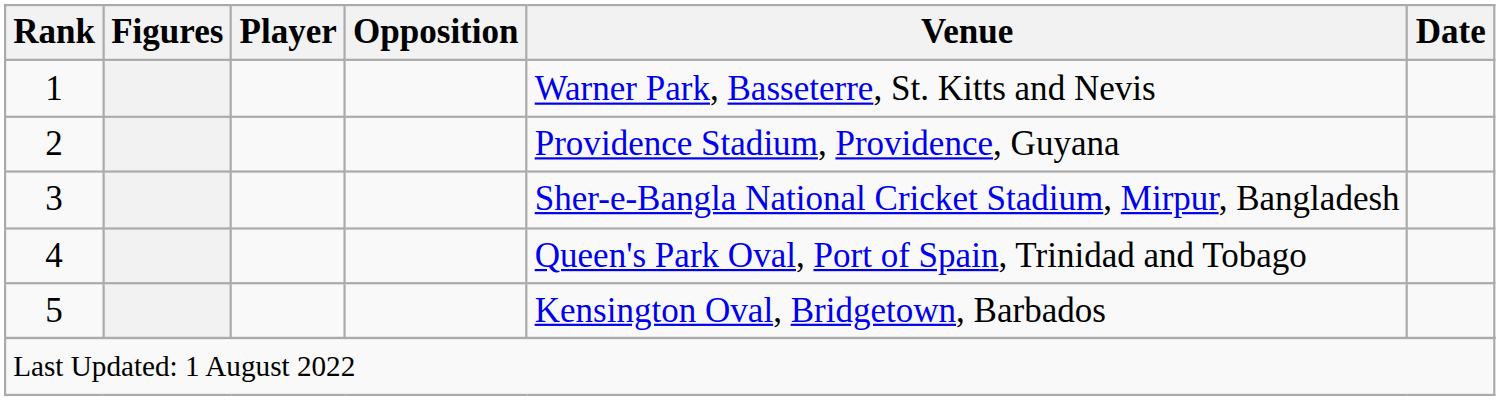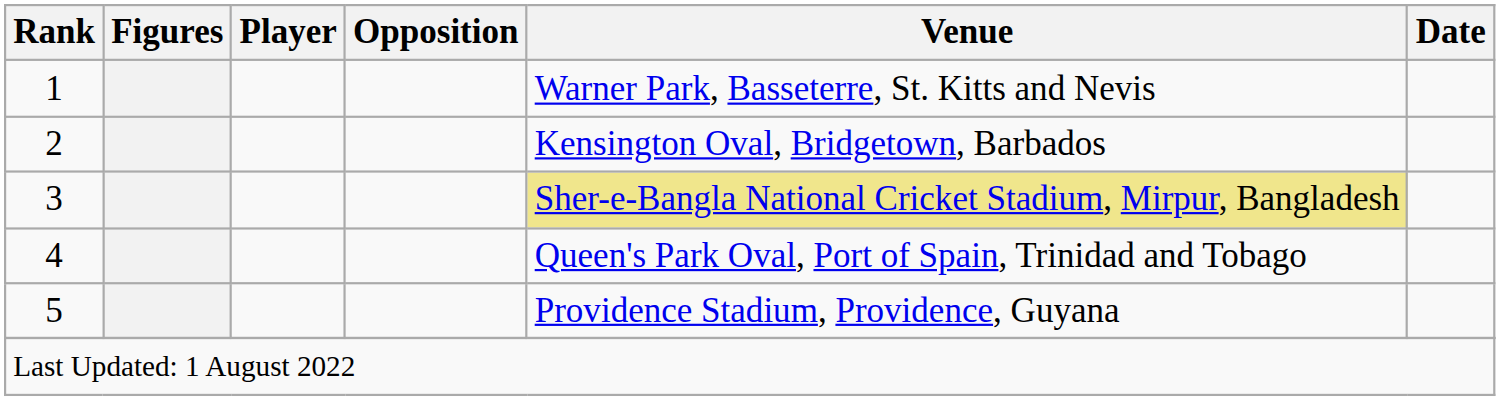2 | Venue: Providence Stadium, Providence, Guyana -> Kensington Oval, Bridgetown, Barbados
3 | Venue: no background -> khaki background
5 | Venue: Kensington Oval, Bridgetown, Barbados -> Providence Stadium, Providence, Guyana
